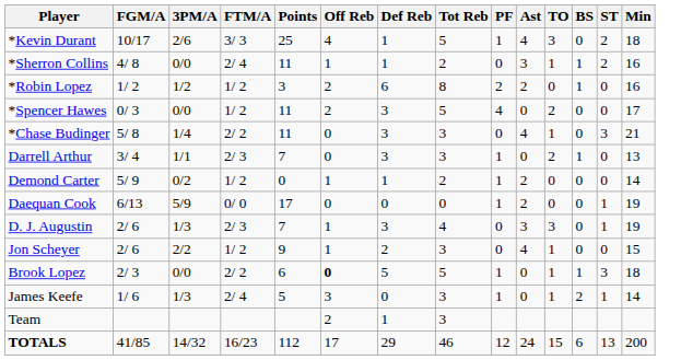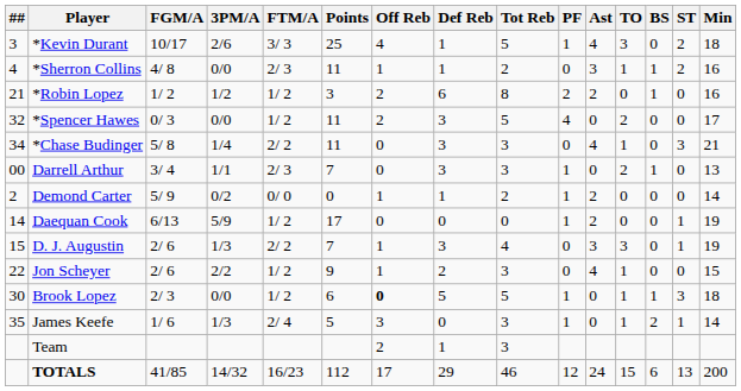+ column: ## | 3 | 4 | 21 | 32 | 34 | 00 | 2 | 14 | 15 | 22 | 30 | 35
*Sherron Collins | FTM/A: 2/ 4 -> 2/ 3
Demond Carter | FTM/A: 1/ 2 -> 0/ 0
Daequan Cook | FTM/A: 0/ 0 -> 1/ 2
D. J. Augustin | FTM/A: 2/ 3 -> 2/ 2
Brook Lopez | FTM/A: 2/ 2 -> 1/ 2
